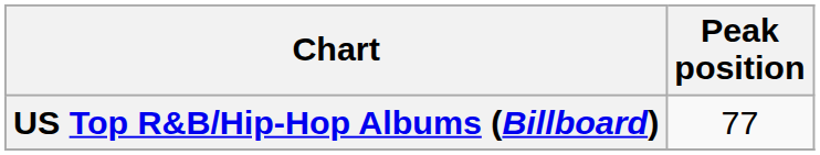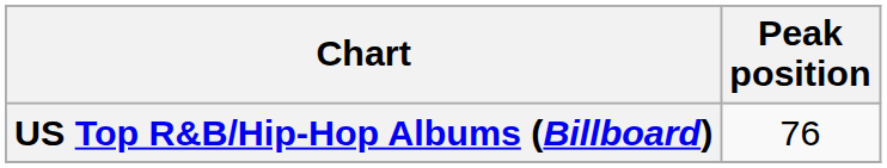US Top R&B/Hip-Hop Albums (Billboard) | Peak position: 77 -> 76
